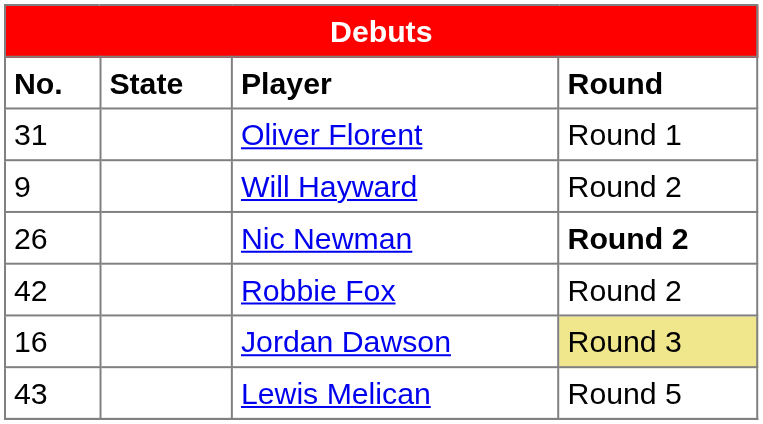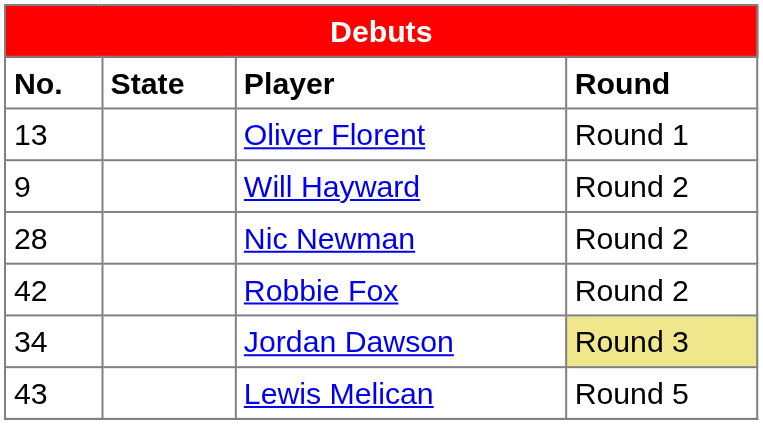Oliver Florent | No.: 31 -> 13
Nic Newman | No.: 26 -> 28
Nic Newman | Round: bold -> normal
Jordan Dawson | No.: 16 -> 34
